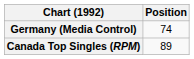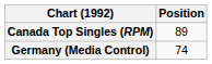rows swapped: Canada Top Singles (RPM) <-> Germany (Media Control)
